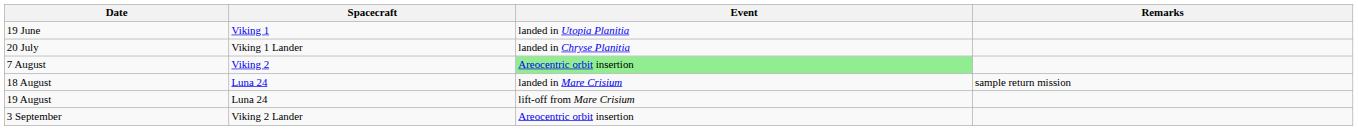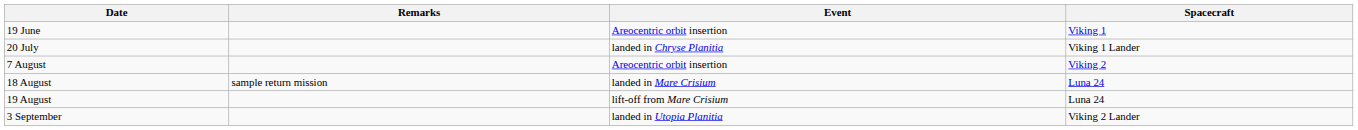columns swapped: Spacecraft <-> Remarks
19 June | Event: landed in Utopia Planitia -> Areocentric orbit insertion
7 August | Event: lightgreen background -> no background
3 September | Event: Areocentric orbit insertion -> landed in Utopia Planitia
